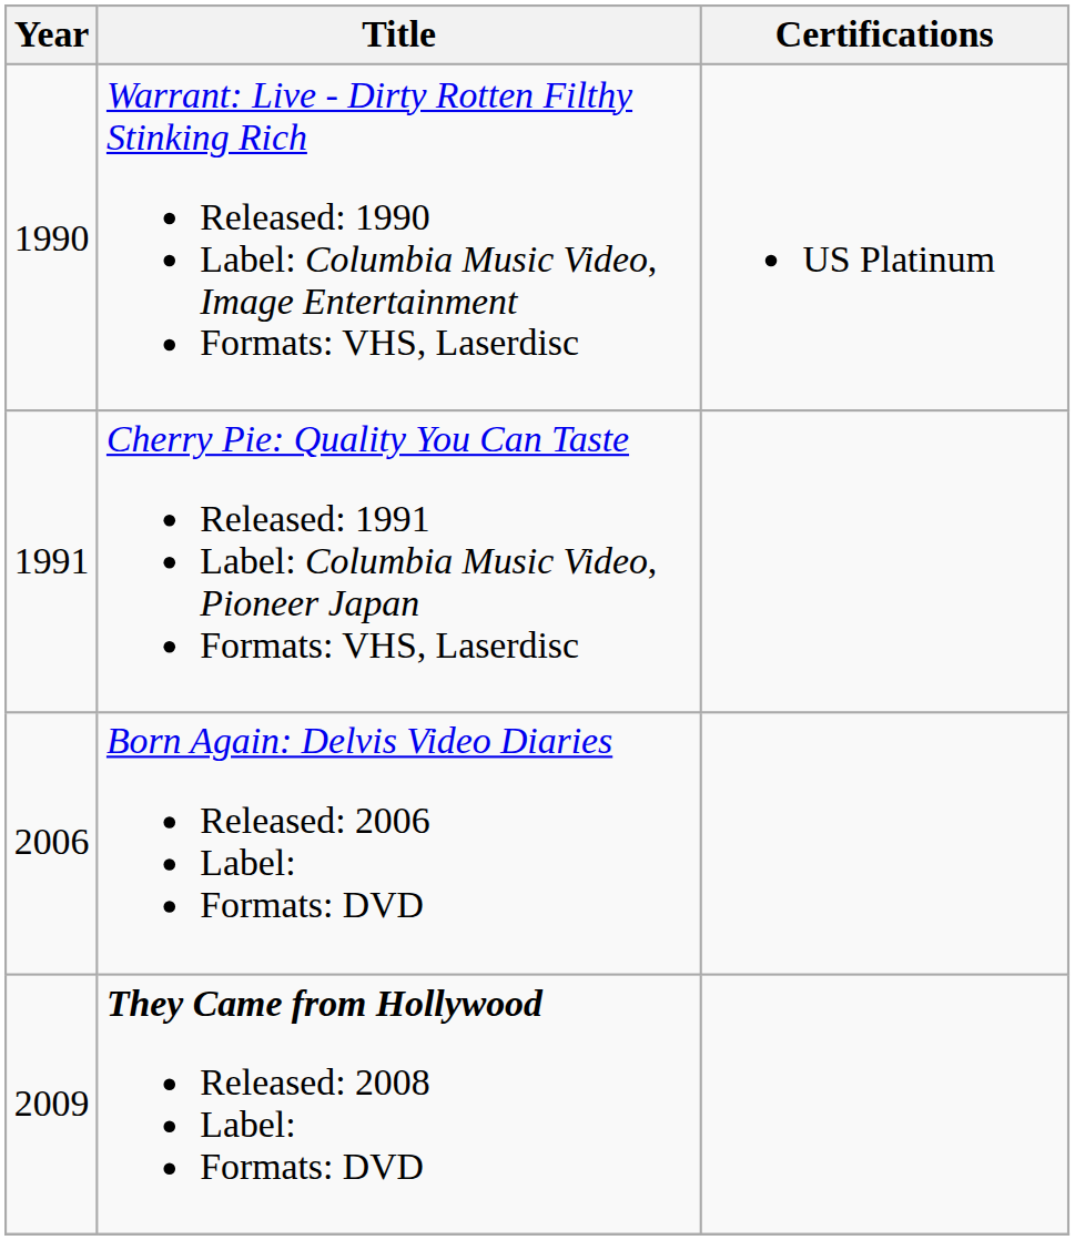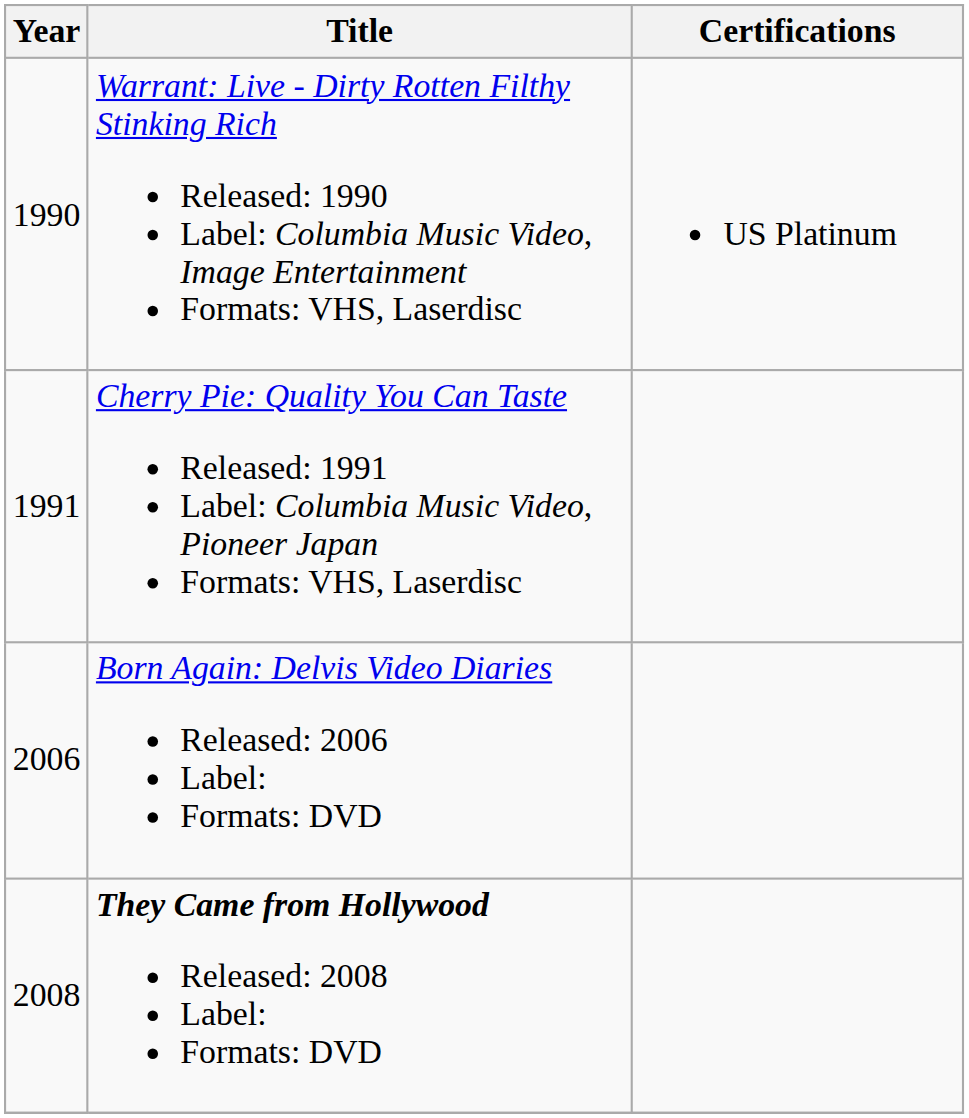They Came from Hollywood Released: 2008 Label: Formats: DVD | Year: 2009 -> 2008
